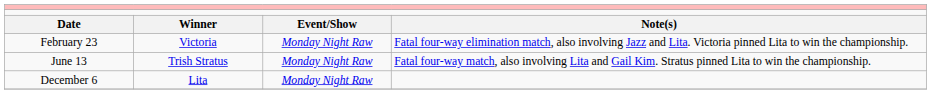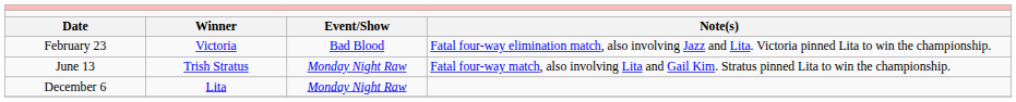February 23 | column 3: Monday Night Raw -> Bad Blood
